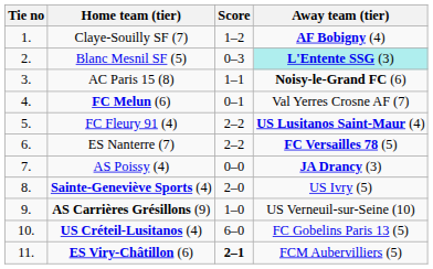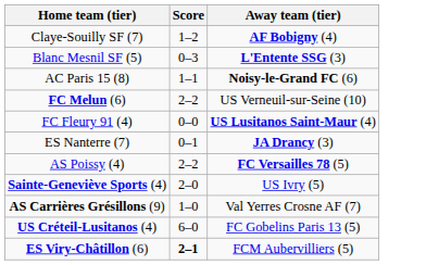- column: Tie no | 1. | 2. | 3. | 4. | 5. | 6. | 7. | 8. | 9. | 10. | 11.
Blanc Mesnil SF (5) | Away team (tier): paleturquoise background -> no background
FC Melun (6) | Score: 0–1 -> 2–2
FC Melun (6) | Away team (tier): Val Yerres Crosne AF (7) -> US Verneuil-sur-Seine (10)
FC Fleury 91 (4) | Score: 2–2 -> 0–0
ES Nanterre (7) | Score: 2–2 -> 0–1
ES Nanterre (7) | Away team (tier): FC Versailles 78 (5) -> JA Drancy (3)
AS Poissy (4) | Score: 0–0 -> 2–2
AS Poissy (4) | Away team (tier): JA Drancy (3) -> FC Versailles 78 (5)
AS Carrières Grésillons (9) | Away team (tier): US Verneuil-sur-Seine (10) -> Val Yerres Crosne AF (7)
